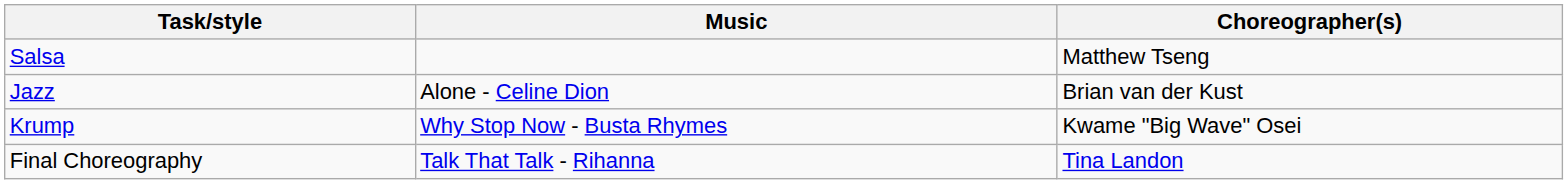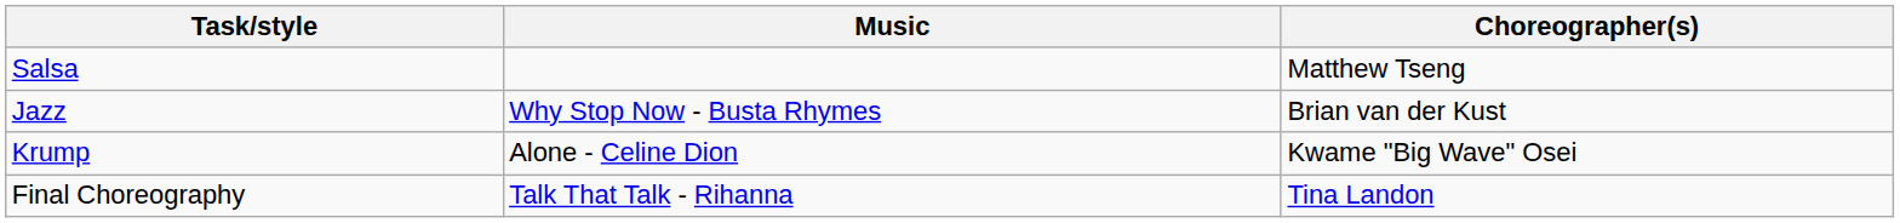Jazz | Music: Alone - Celine Dion -> Why Stop Now - Busta Rhymes
Krump | Music: Why Stop Now - Busta Rhymes -> Alone - Celine Dion
